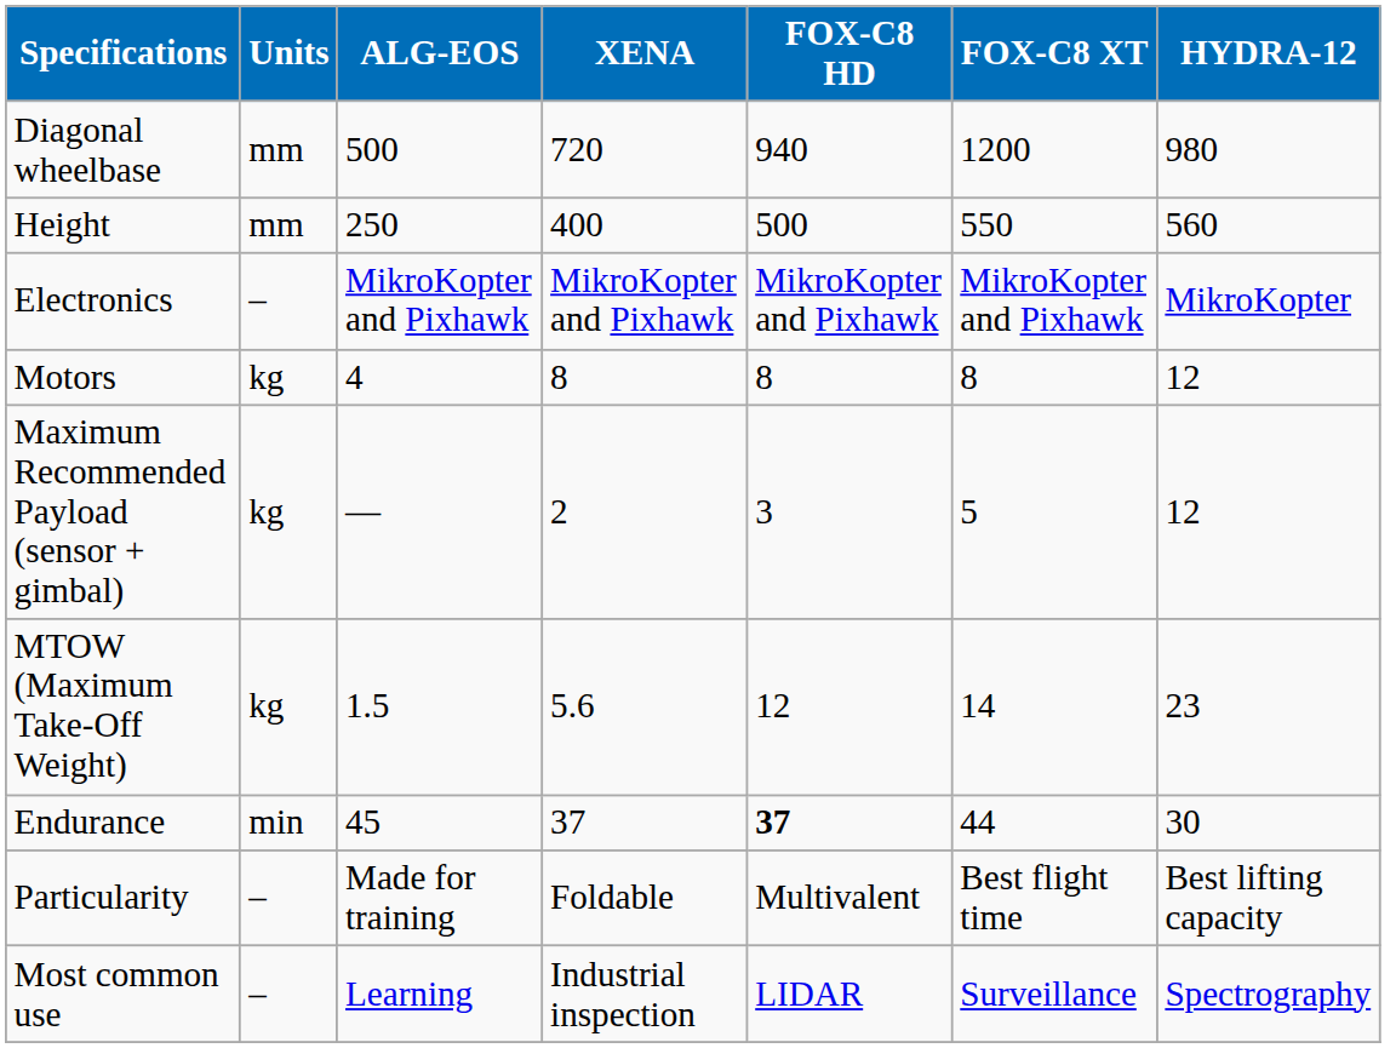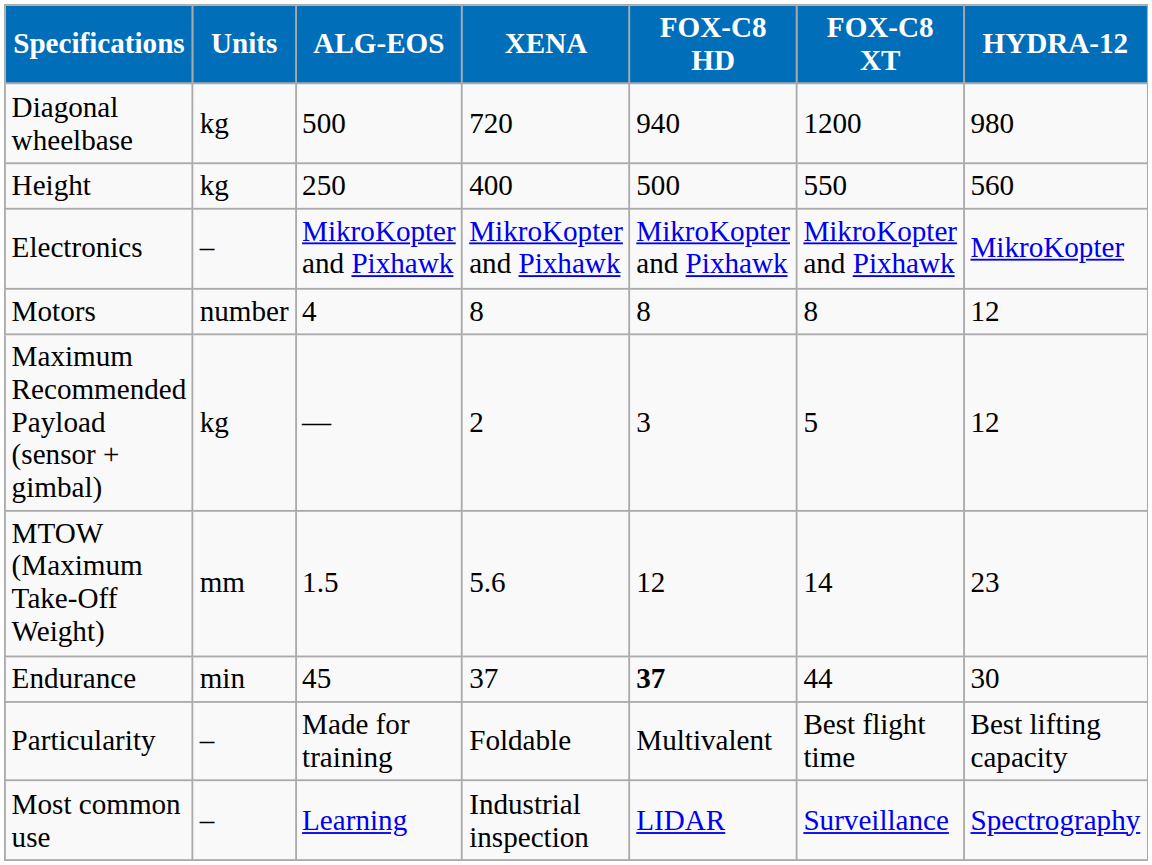Diagonal wheelbase | Units: mm -> kg
Height | Units: mm -> kg
Motors | Units: kg -> number
MTOW (Maximum Take-Off Weight) | Units: kg -> mm
